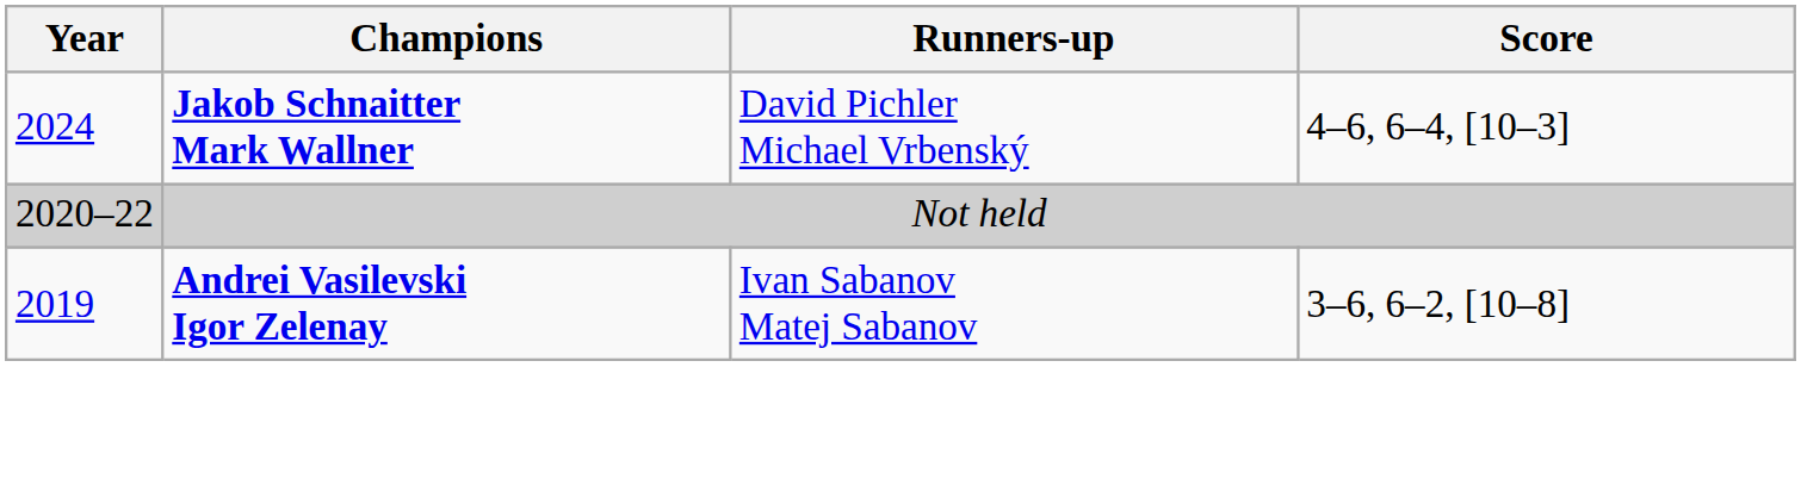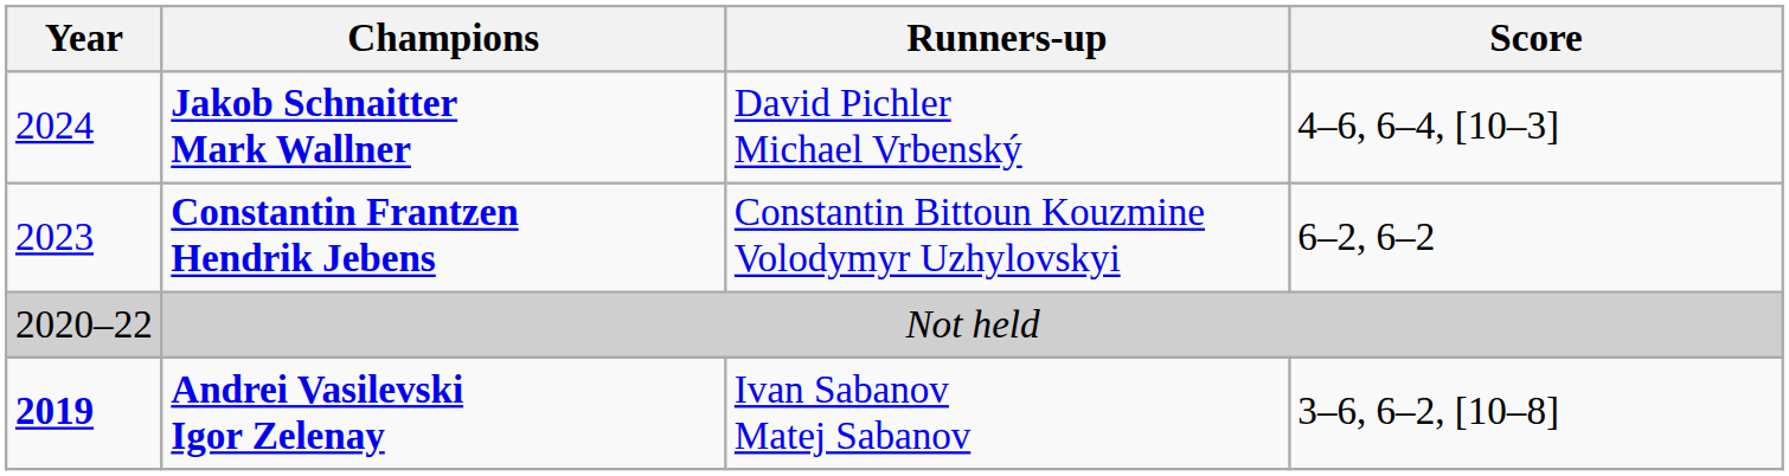+ row: 2023 | Constantin Frantzen Hendrik Jebens | Constantin Bittoun Kouzmine Volodymyr Uzhylovskyi | 6–2, 6–2
Andrei Vasilevski Igor Zelenay | Year: normal -> bold
